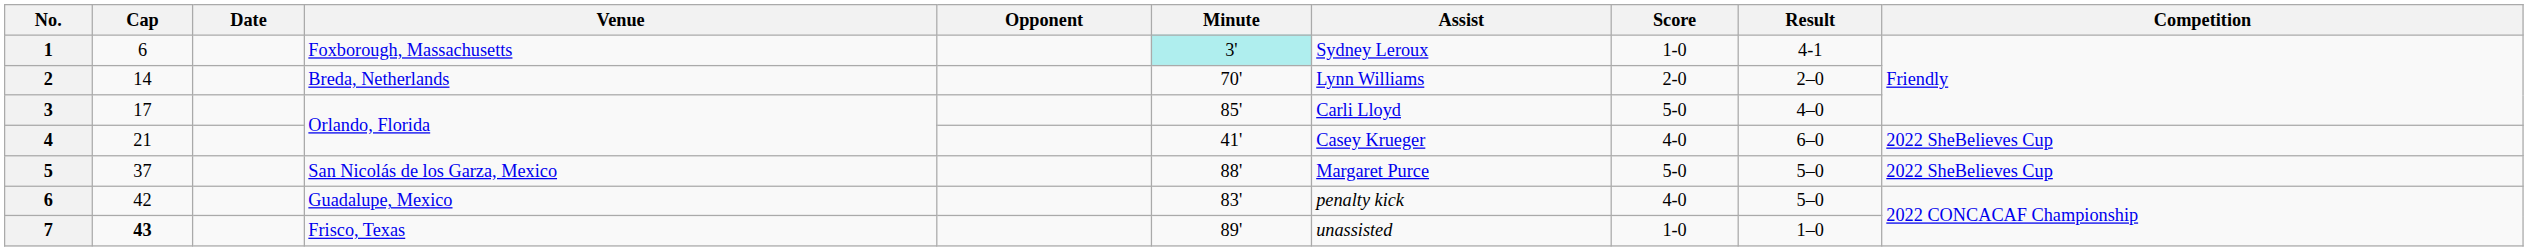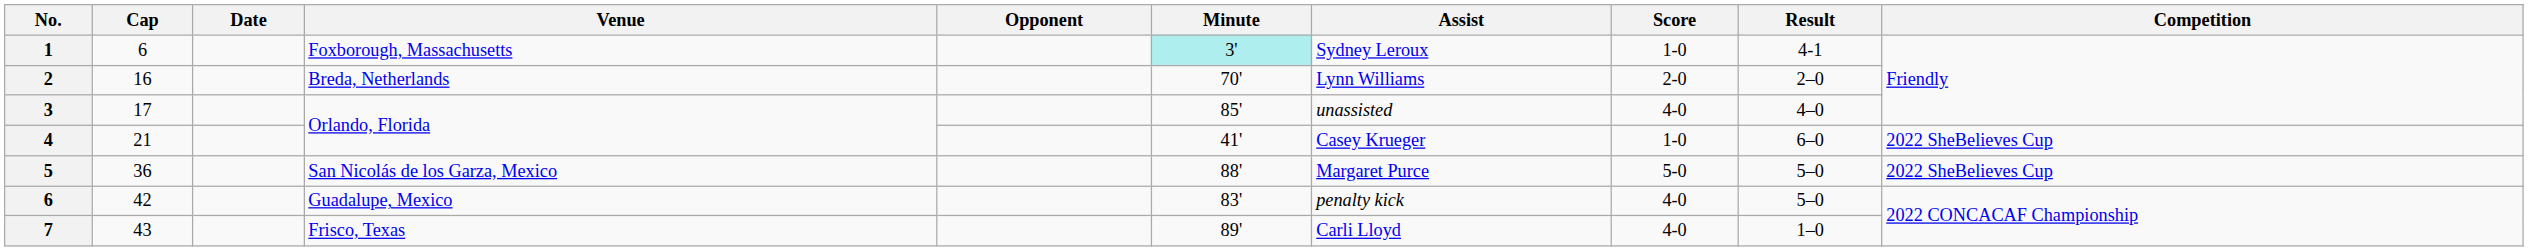2 | Cap: 14 -> 16
3 | Assist: Carli Lloyd -> unassisted
3 | Score: 5-0 -> 4-0
4 | Score: 4-0 -> 1-0
5 | Cap: 37 -> 36
7 | Cap: bold -> normal
7 | Assist: unassisted -> Carli Lloyd
7 | Score: 1-0 -> 4-0
